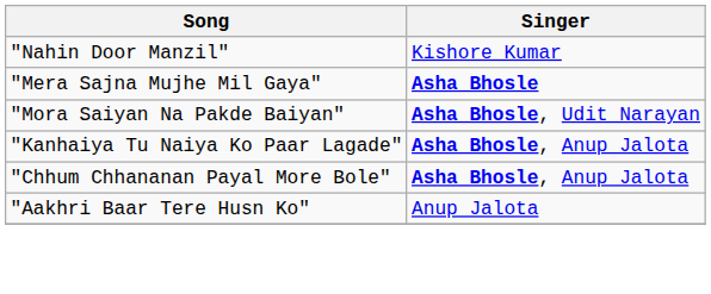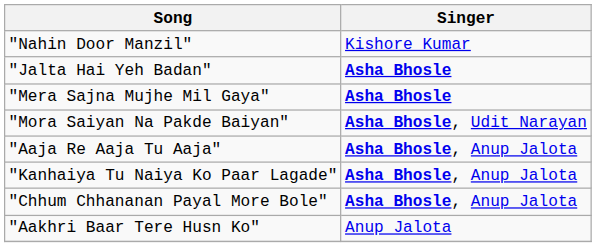+ row: "Jalta Hai Yeh Badan" | Asha Bhosle
+ row: "Aaja Re Aaja Tu Aaja" | Asha Bhosle, Anup Jalota
